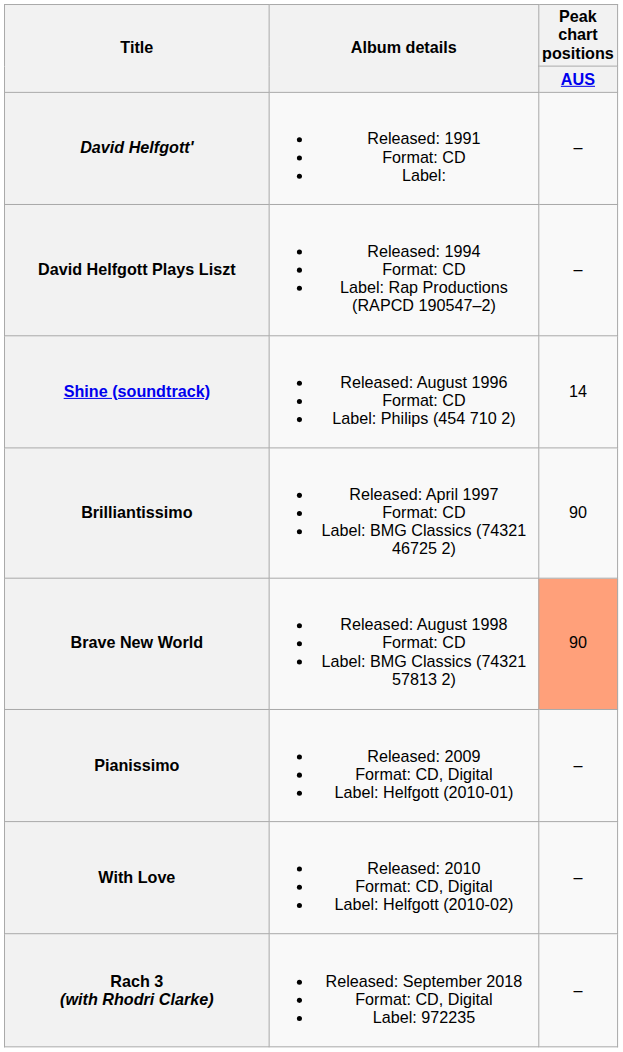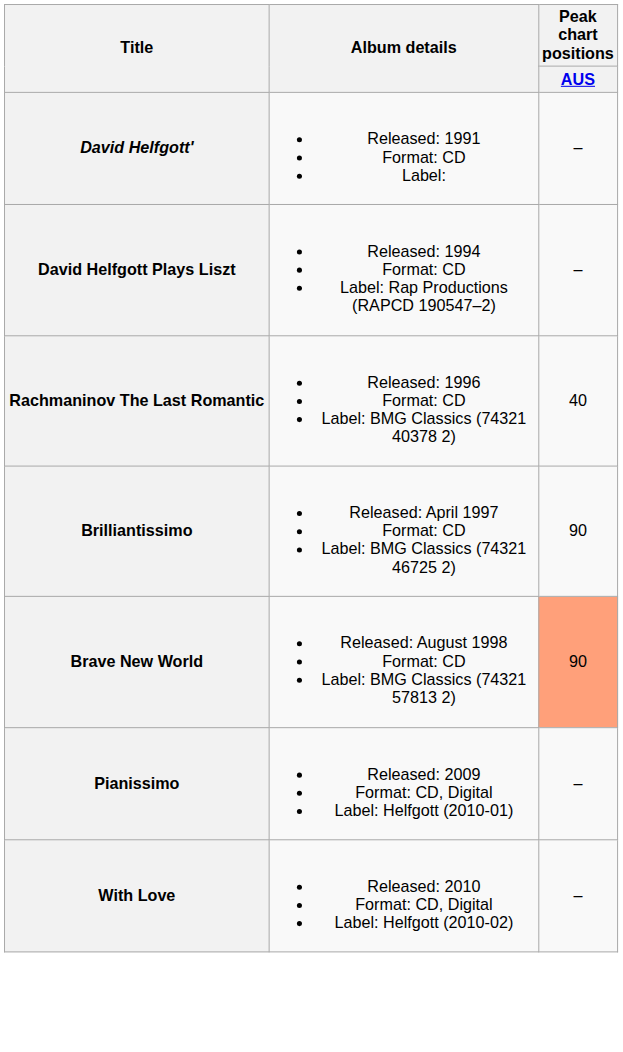+ row: Rachmaninov The Last Romantic | Released: 1996 Format: CD Label: BMG Classics (74321 40378 2) | 40
- row: Shine (soundtrack) | Released: August 1996 Format: CD Label: Philips (454 710 2) | 14
- row: Rach 3 (with Rhodri Clarke) | Released: September 2018 Format: CD, Digital Label: 972235 | –
